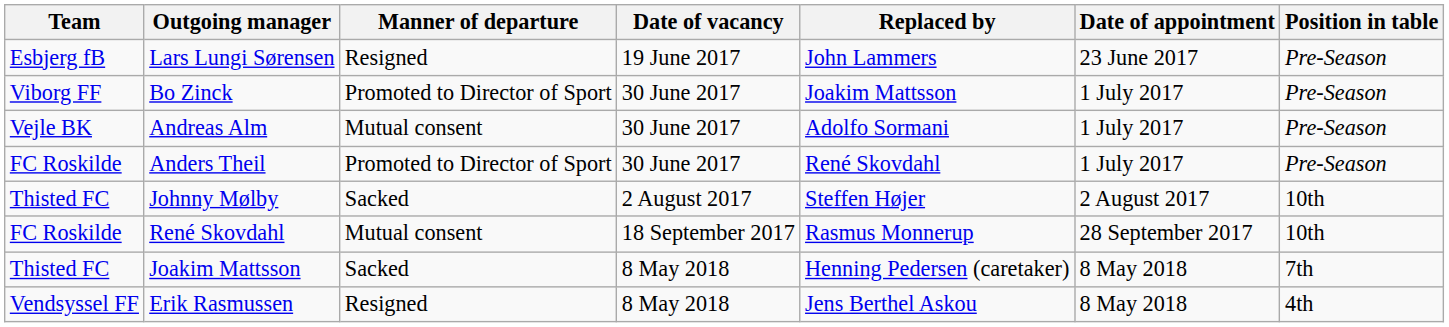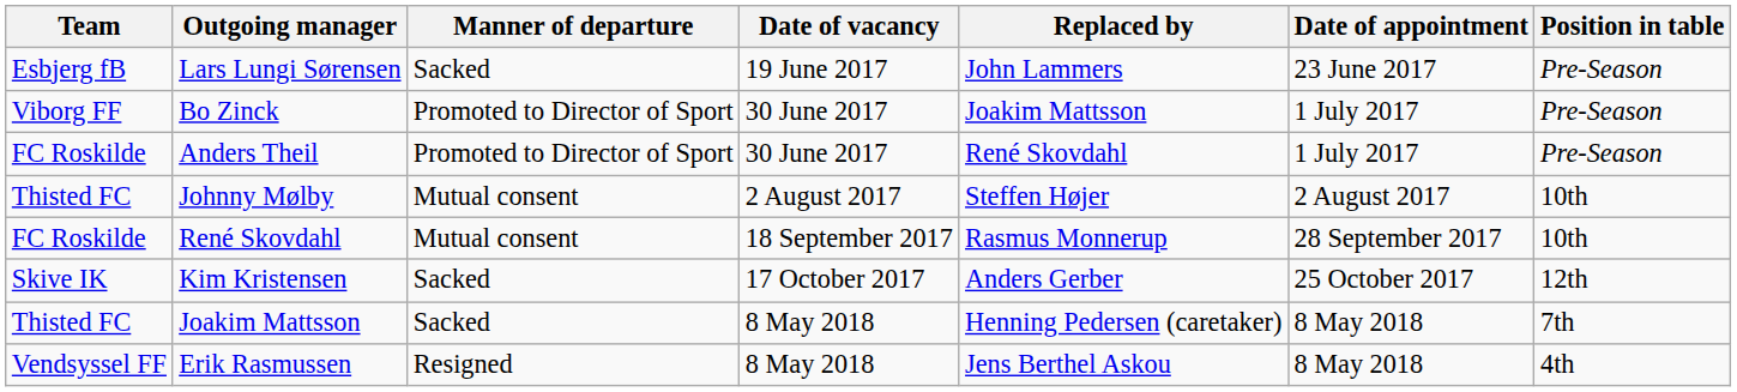Lars Lungi Sørensen | Manner of departure: Resigned -> Sacked
- row: Vejle BK | Andreas Alm | Mutual consent | 30 June 2017 | Adolfo Sormani | 1 July 2017 | Pre-Season
Johnny Mølby | Manner of departure: Sacked -> Mutual consent
+ row: Skive IK | Kim Kristensen | Sacked | 17 October 2017 | Anders Gerber | 25 October 2017 | 12th
